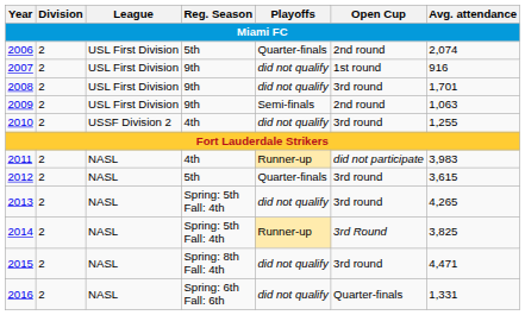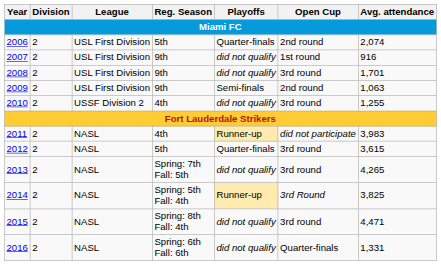2013 | Reg. Season: Spring: 5th Fall: 4th -> Spring: 7th Fall: 5th
